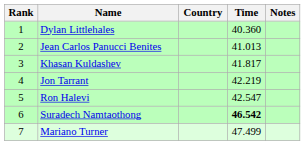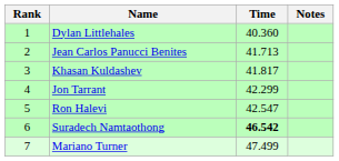- column: Country
Jean Carlos Panucci Benites | Time: 41.013 -> 41.713
Jon Tarrant | Time: 42.219 -> 42.299
